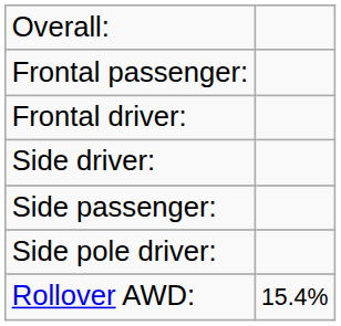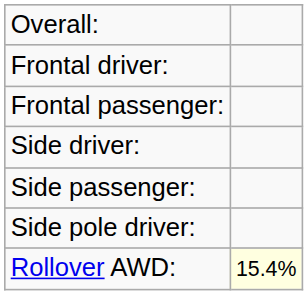rows swapped: Frontal driver: <-> Frontal passenger:
Rollover AWD: | column 2: no background -> lightyellow background
